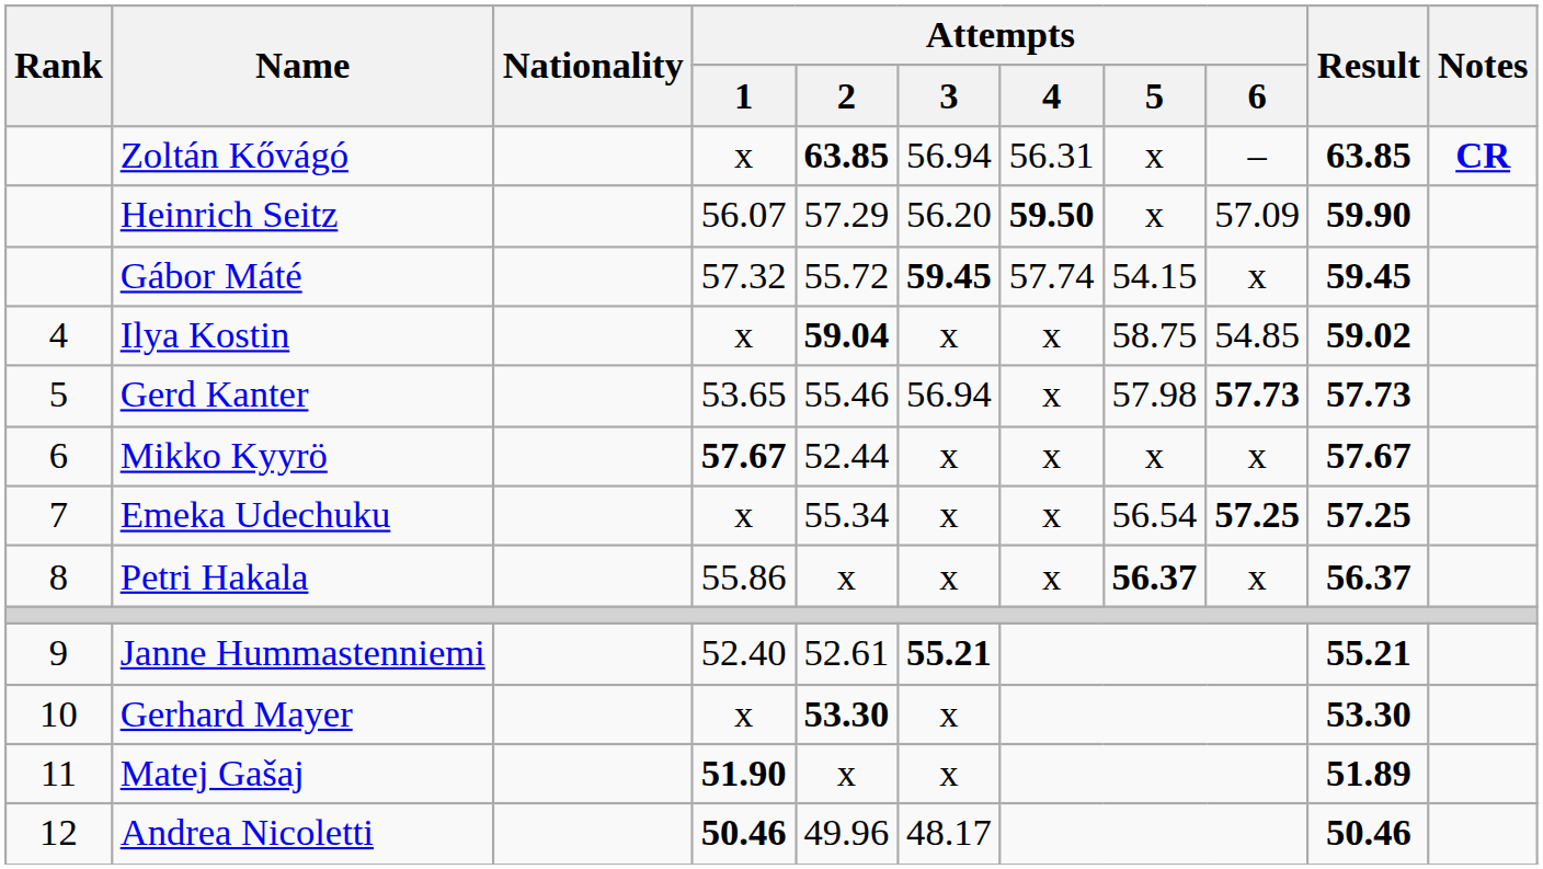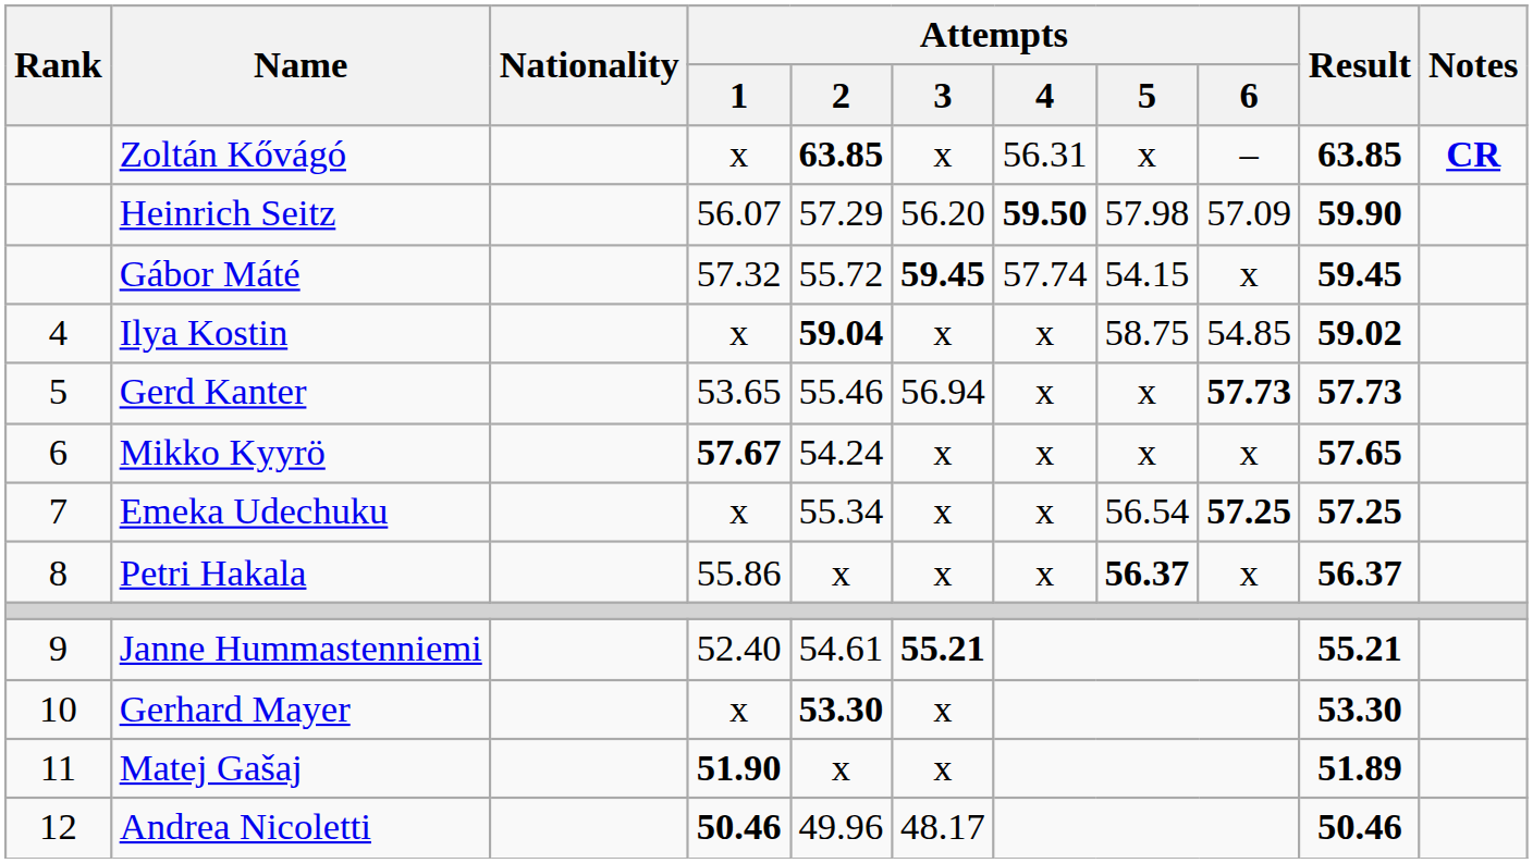Zoltán Kővágó | Attempts / 3: 56.94 -> x
Heinrich Seitz | Attempts / 5: x -> 57.98
Gerd Kanter | Attempts / 5: 57.98 -> x
Mikko Kyyrö | Attempts / 2: 52.44 -> 54.24
Mikko Kyyrö | Result: 57.67 -> 57.65
Janne Hummastenniemi | Attempts / 2: 52.61 -> 54.61
